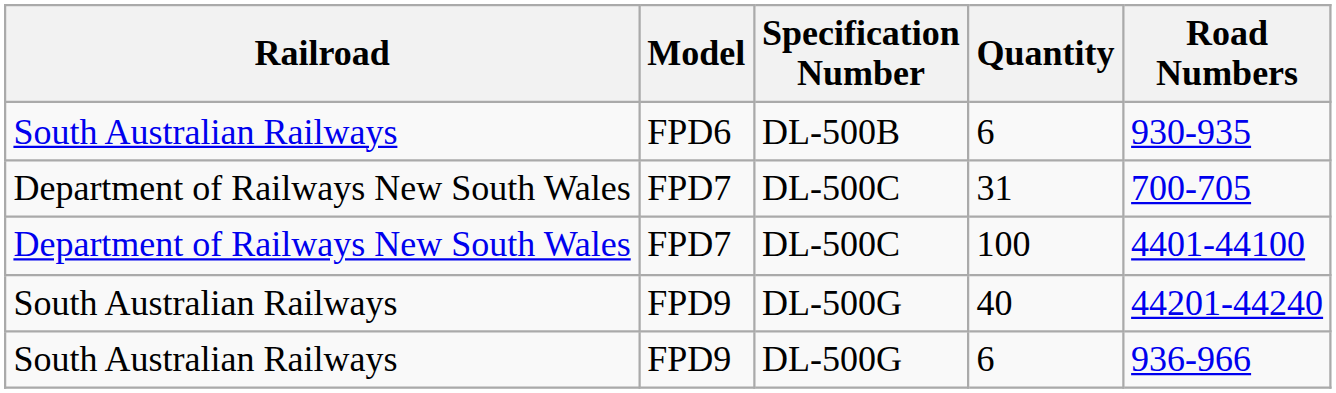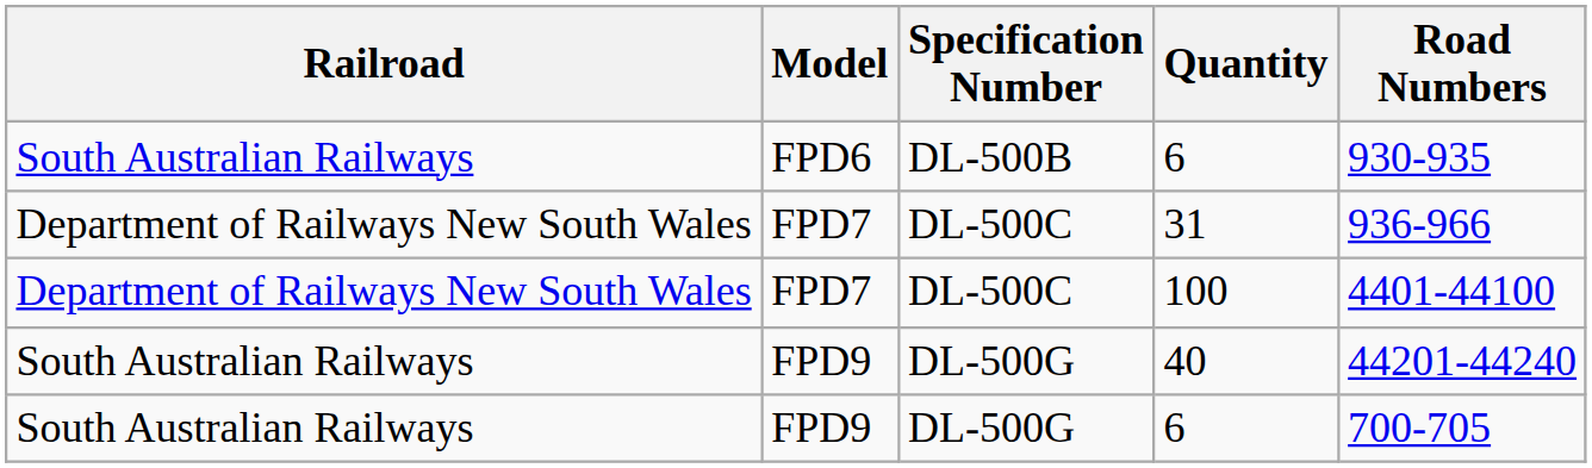31 | Road Numbers: 700-705 -> 936-966
FPD9 / 6 | Road Numbers: 936-966 -> 700-705
